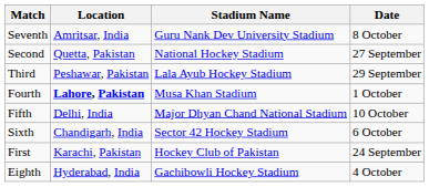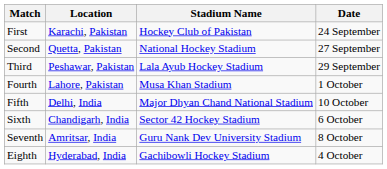rows swapped: First <-> Seventh
Fourth | Location: bold -> normal
